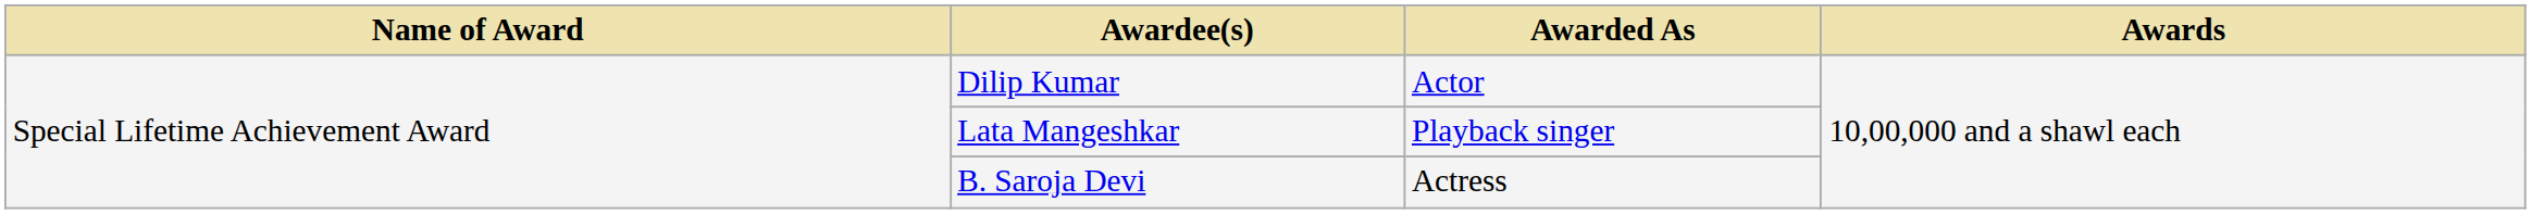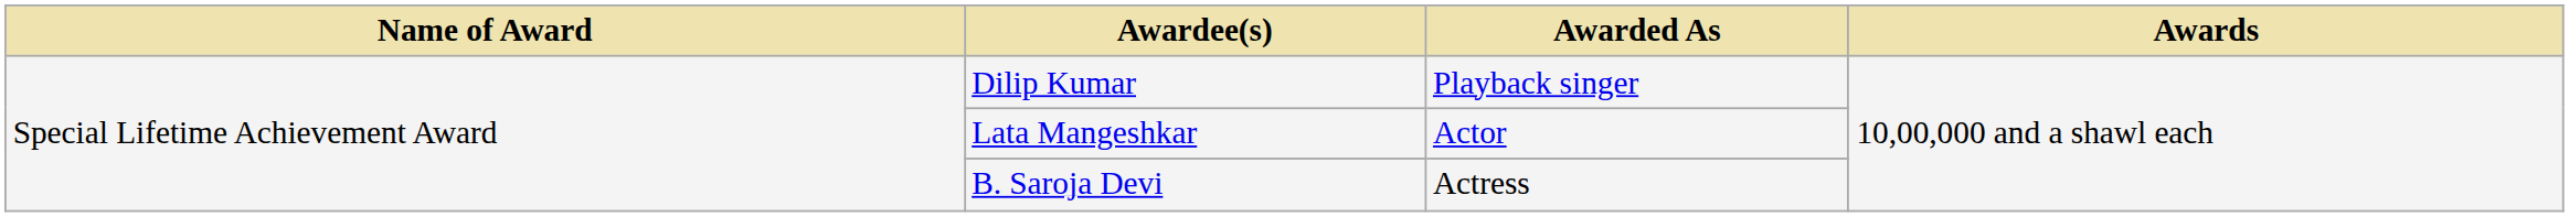Dilip Kumar | Awarded As: Actor -> Playback singer
Lata Mangeshkar | Awarded As: Playback singer -> Actor
